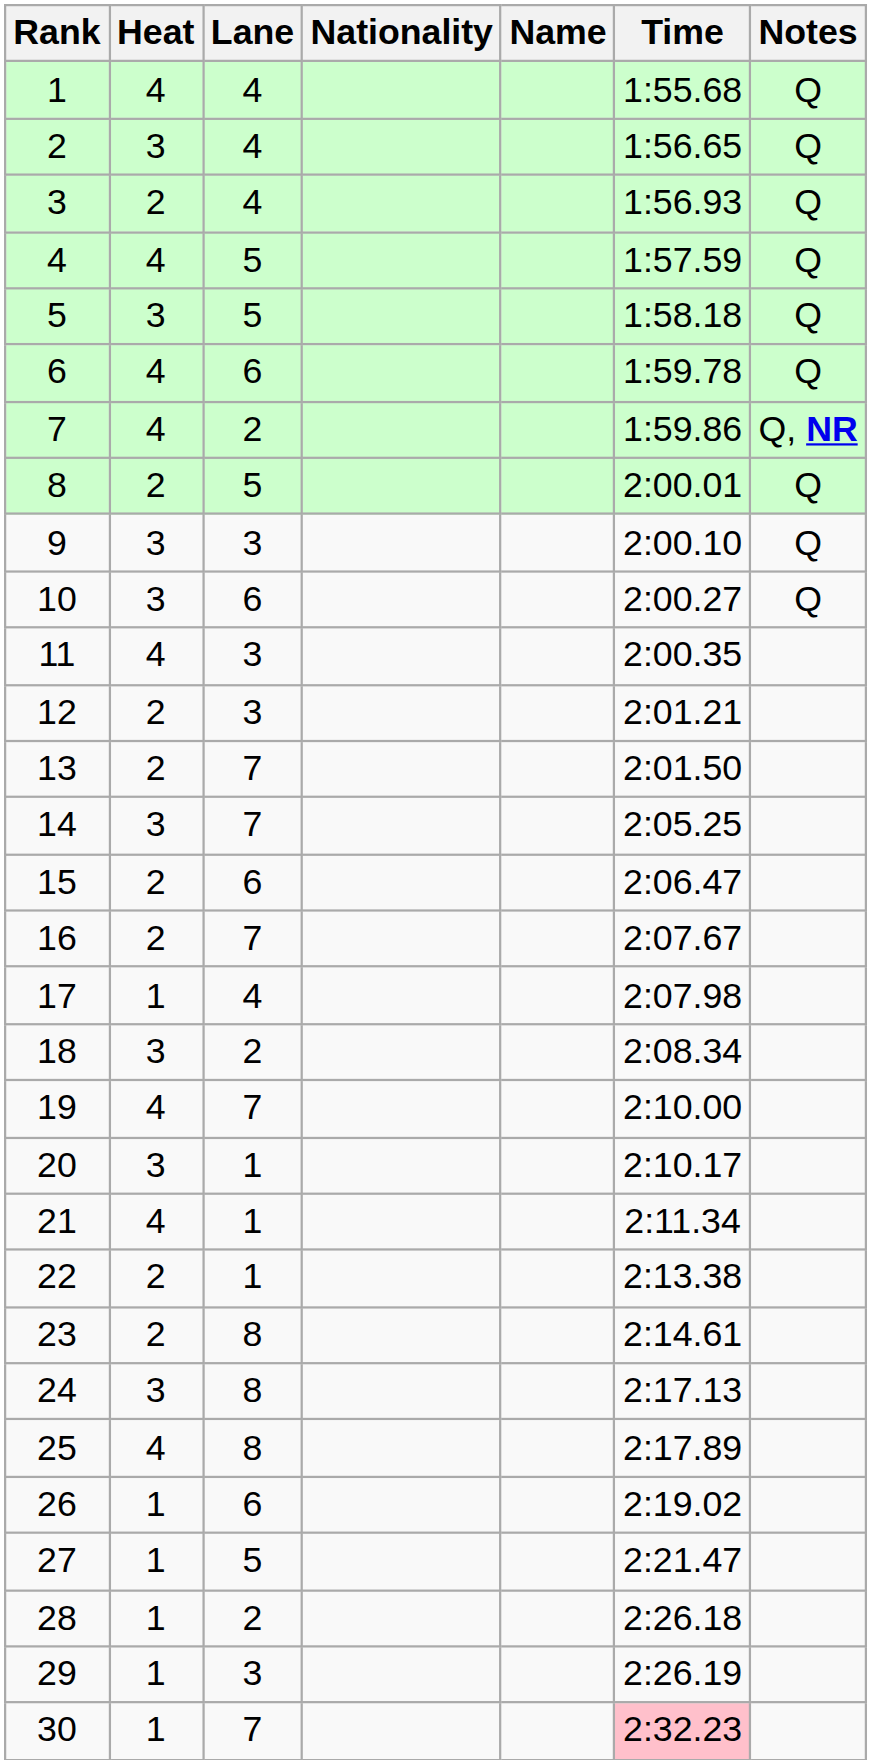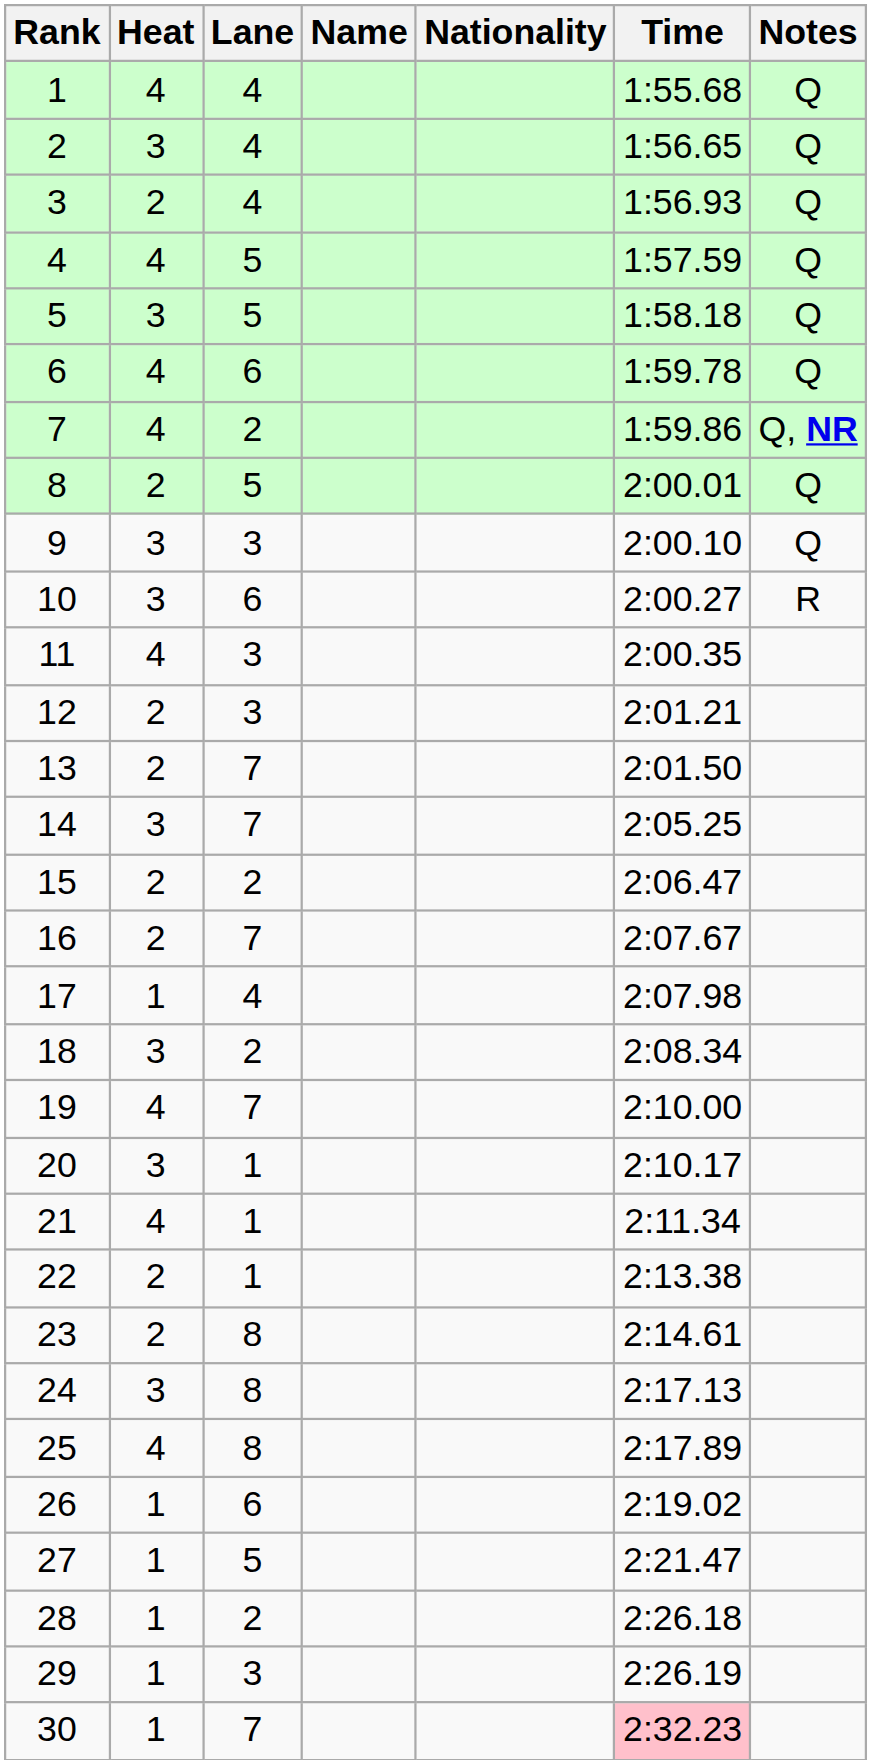columns swapped: Name <-> Nationality
10 | Notes: Q -> R
15 | Lane: 6 -> 2
